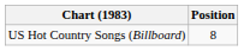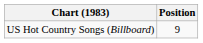US Hot Country Songs (Billboard) | Position: 8 -> 9
